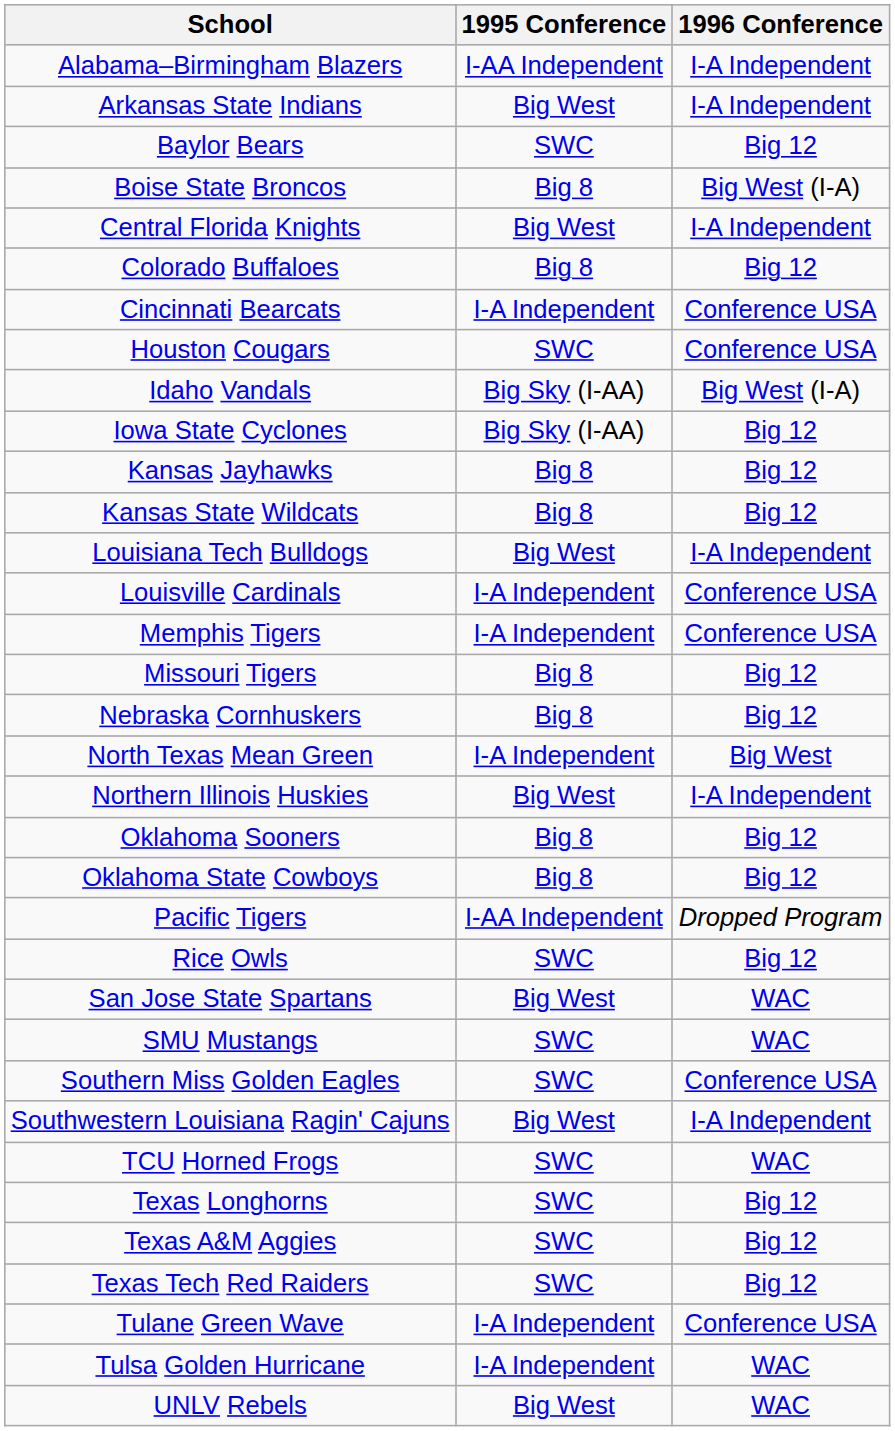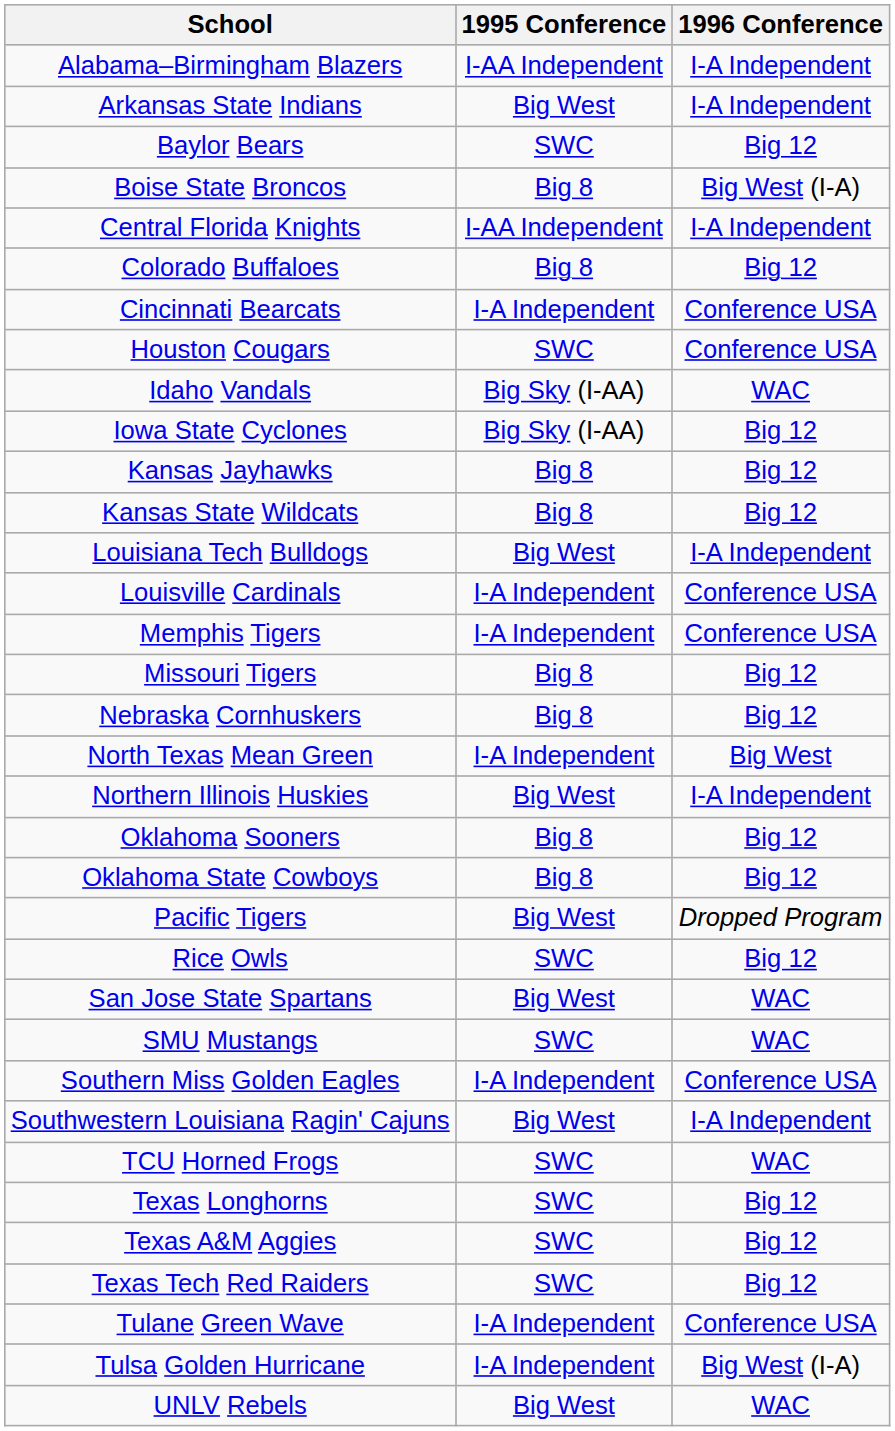Central Florida Knights | 1995 Conference: Big West -> I-AA Independent
Idaho Vandals | 1996 Conference: Big West (I-A) -> WAC
Pacific Tigers | 1995 Conference: I-AA Independent -> Big West
Southern Miss Golden Eagles | 1995 Conference: SWC -> I-A Independent
Tulsa Golden Hurricane | 1996 Conference: WAC -> Big West (I-A)
